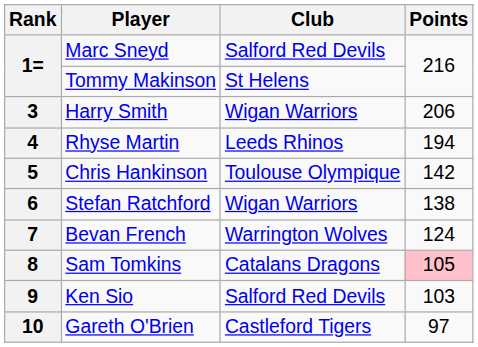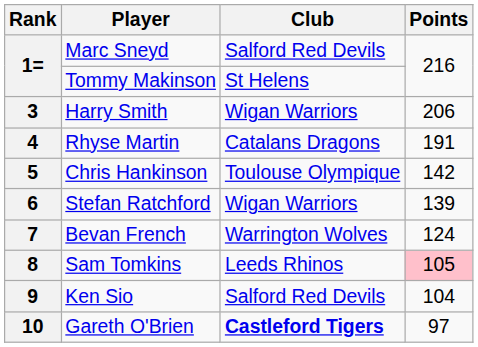4 | Club: Leeds Rhinos -> Catalans Dragons
4 | Points: 194 -> 191
6 | Points: 138 -> 139
8 | Club: Catalans Dragons -> Leeds Rhinos
9 | Points: 103 -> 104
10 | Club: normal -> bold
